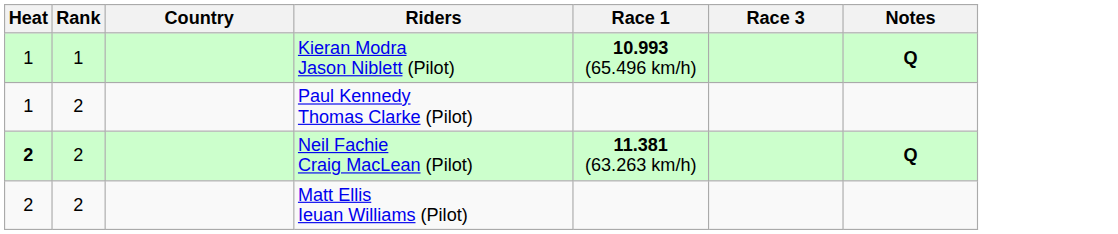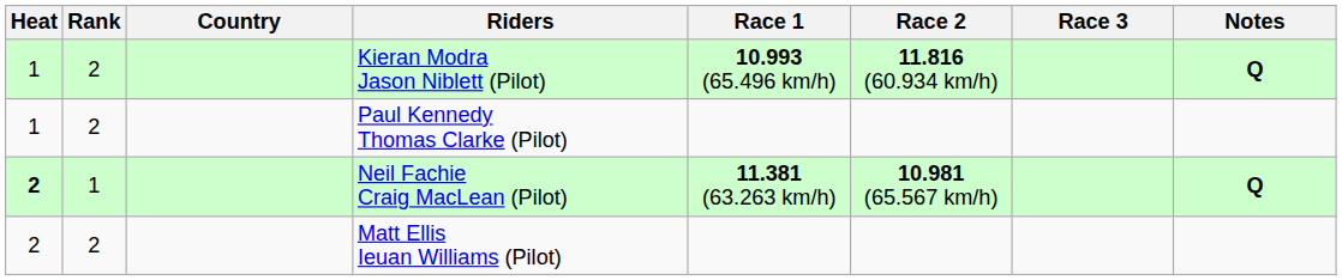+ column: Race 2 | 11.816 (60.934 km/h) | 10.981 (65.567 km/h)
Kieran Modra Jason Niblett (Pilot) | Rank: 1 -> 2
Neil Fachie Craig MacLean (Pilot) | Rank: 2 -> 1
